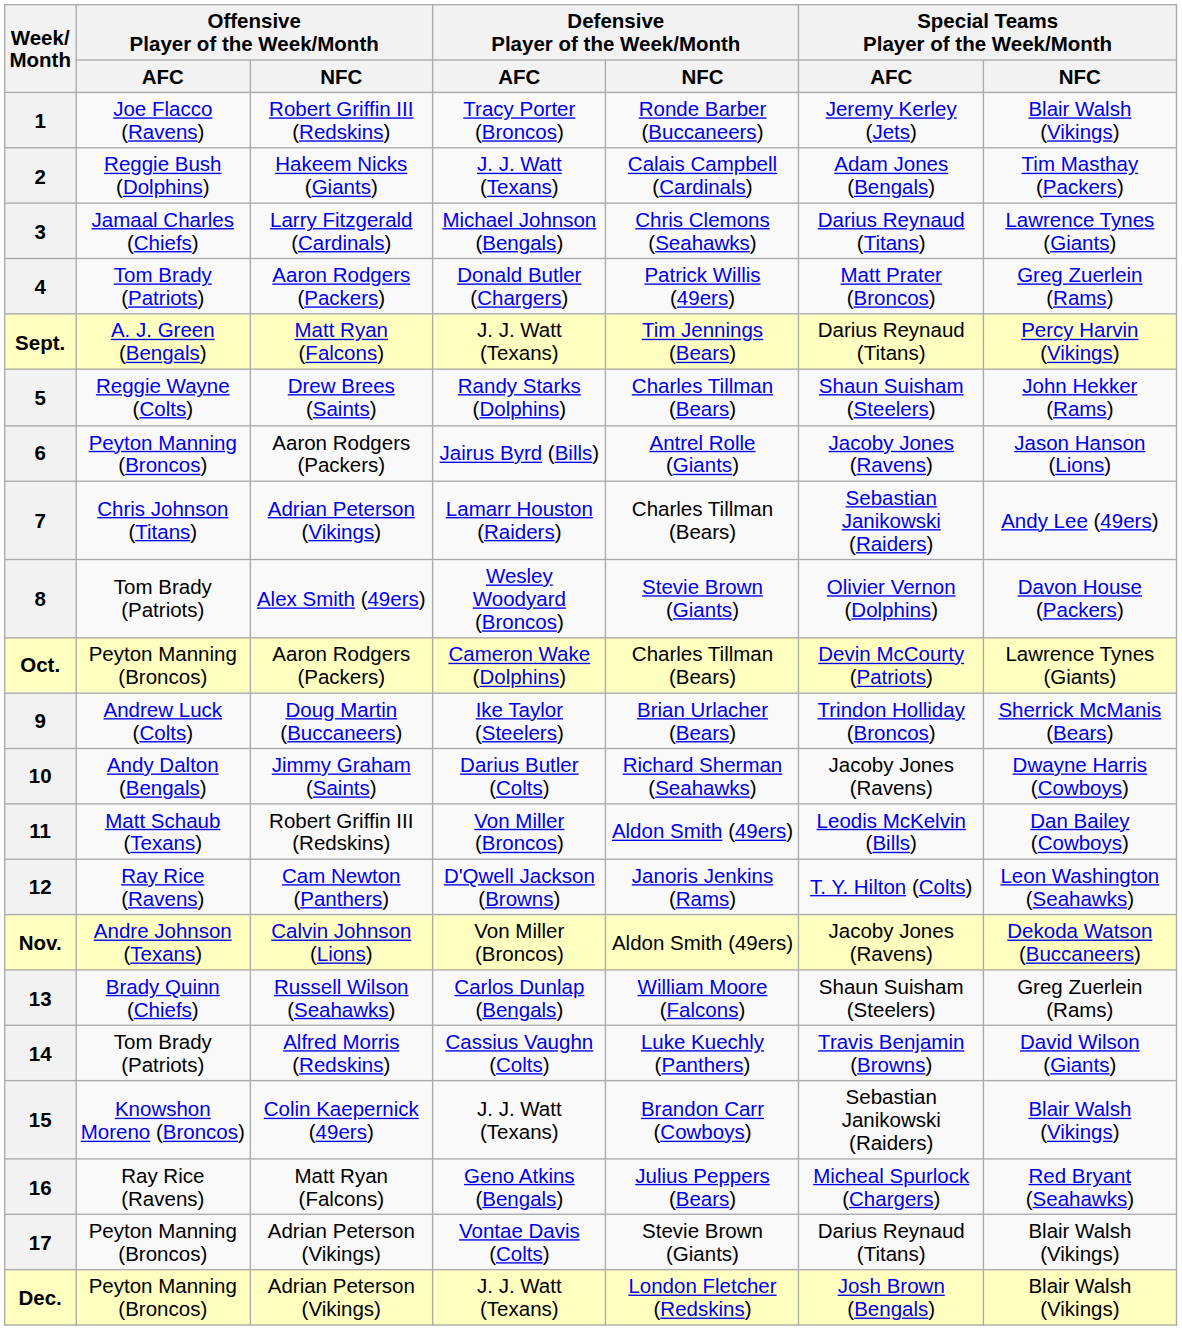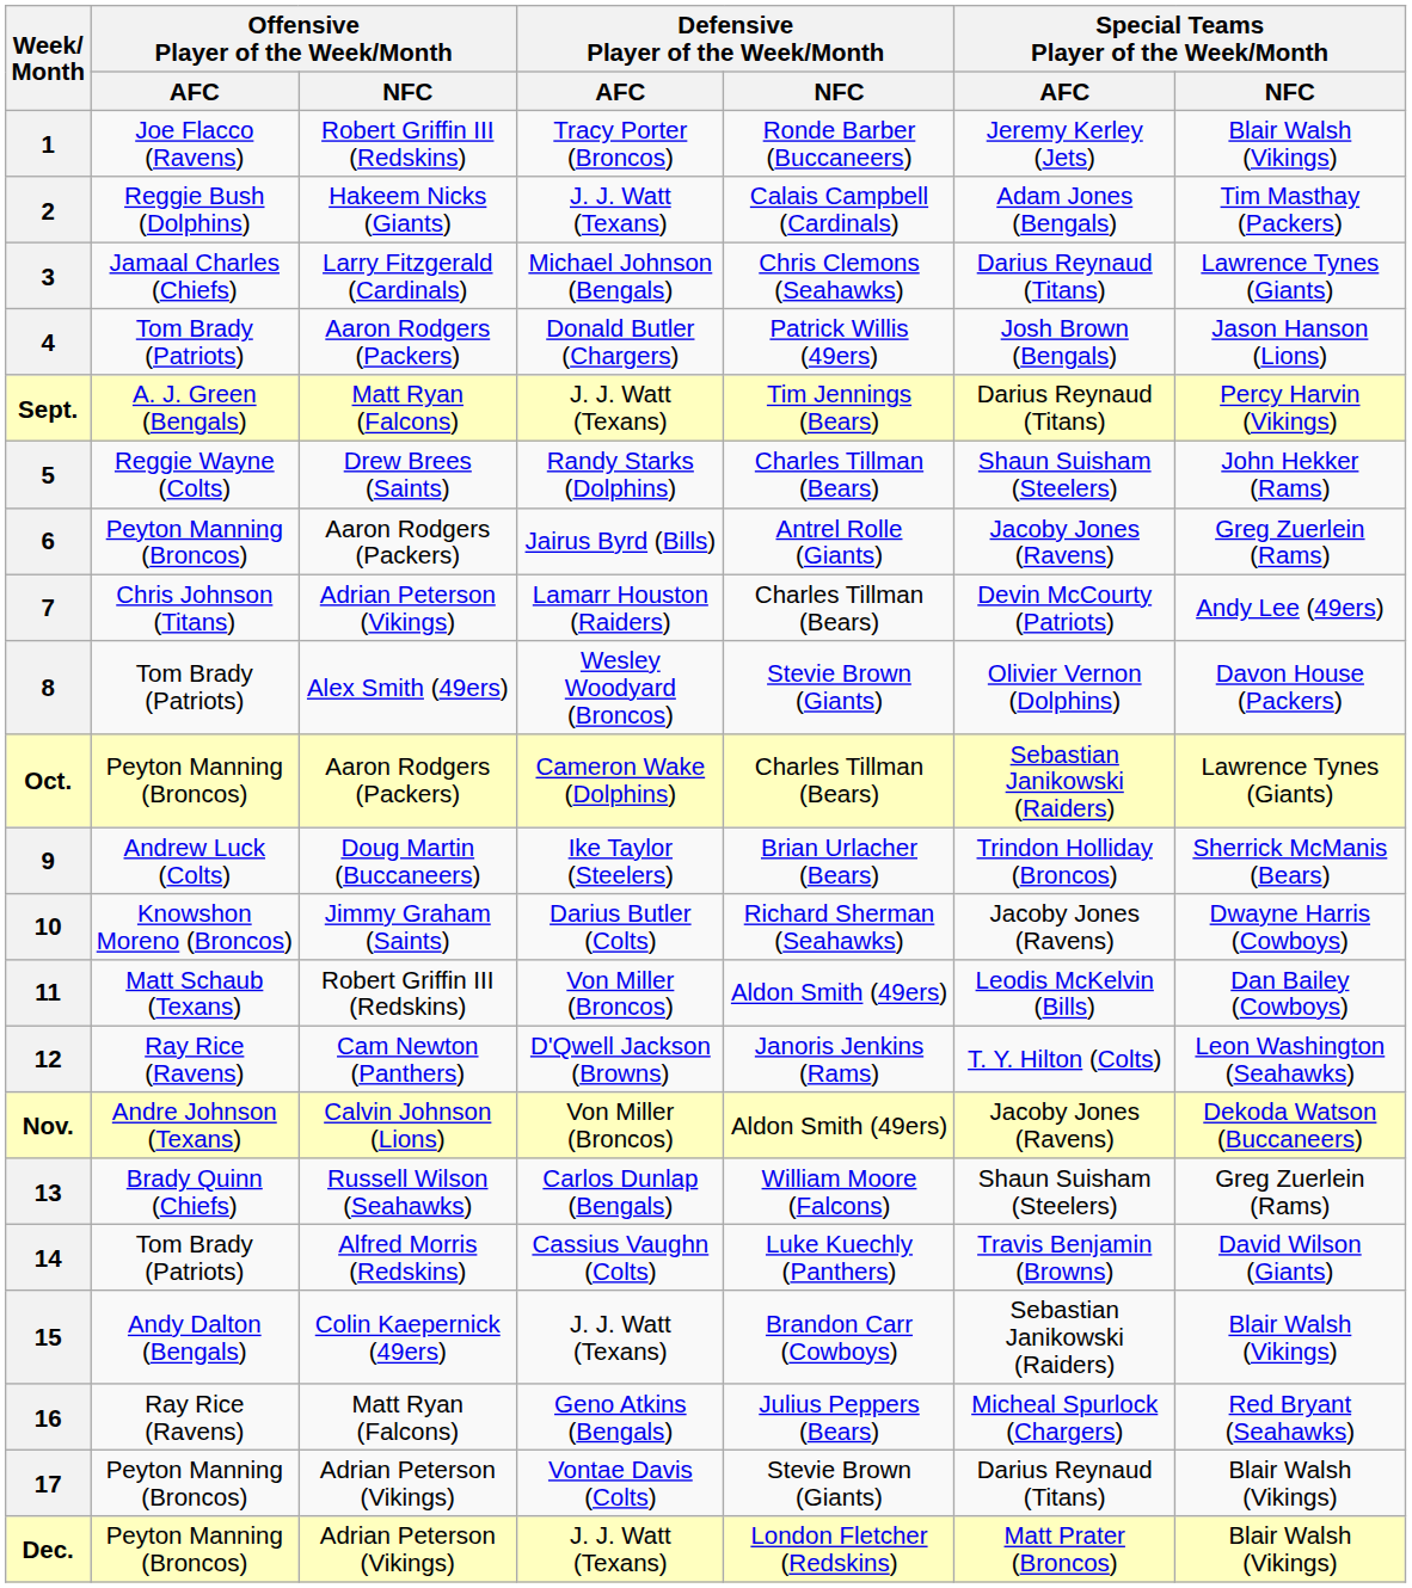4 | Special Teams Player of the Week/Month / AFC: Matt Prater (Broncos) -> Josh Brown (Bengals)
4 | Special Teams Player of the Week/Month / NFC: Greg Zuerlein (Rams) -> Jason Hanson (Lions)
6 | Special Teams Player of the Week/Month / NFC: Jason Hanson (Lions) -> Greg Zuerlein (Rams)
7 | Special Teams Player of the Week/Month / AFC: Sebastian Janikowski (Raiders) -> Devin McCourty (Patriots)
Oct. | Special Teams Player of the Week/Month / AFC: Devin McCourty (Patriots) -> Sebastian Janikowski (Raiders)
10 | Offensive Player of the Week/Month / AFC: Andy Dalton (Bengals) -> Knowshon Moreno (Broncos)
15 | Offensive Player of the Week/Month / AFC: Knowshon Moreno (Broncos) -> Andy Dalton (Bengals)
Dec. | Special Teams Player of the Week/Month / AFC: Josh Brown (Bengals) -> Matt Prater (Broncos)
